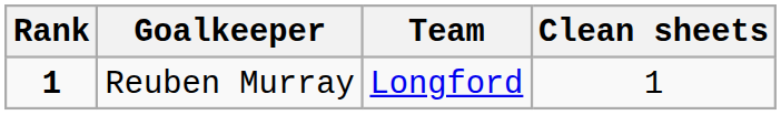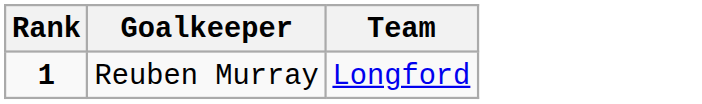- column: Clean sheets | 1
